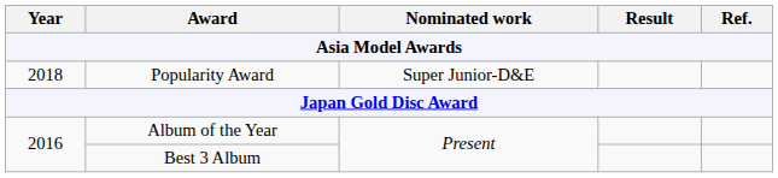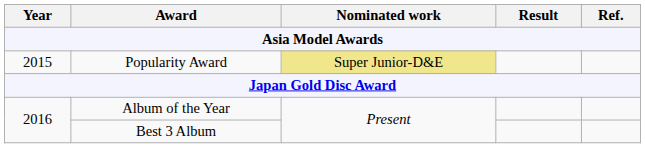Popularity Award | Year: 2018 -> 2015
Popularity Award | Nominated work: no background -> khaki background
